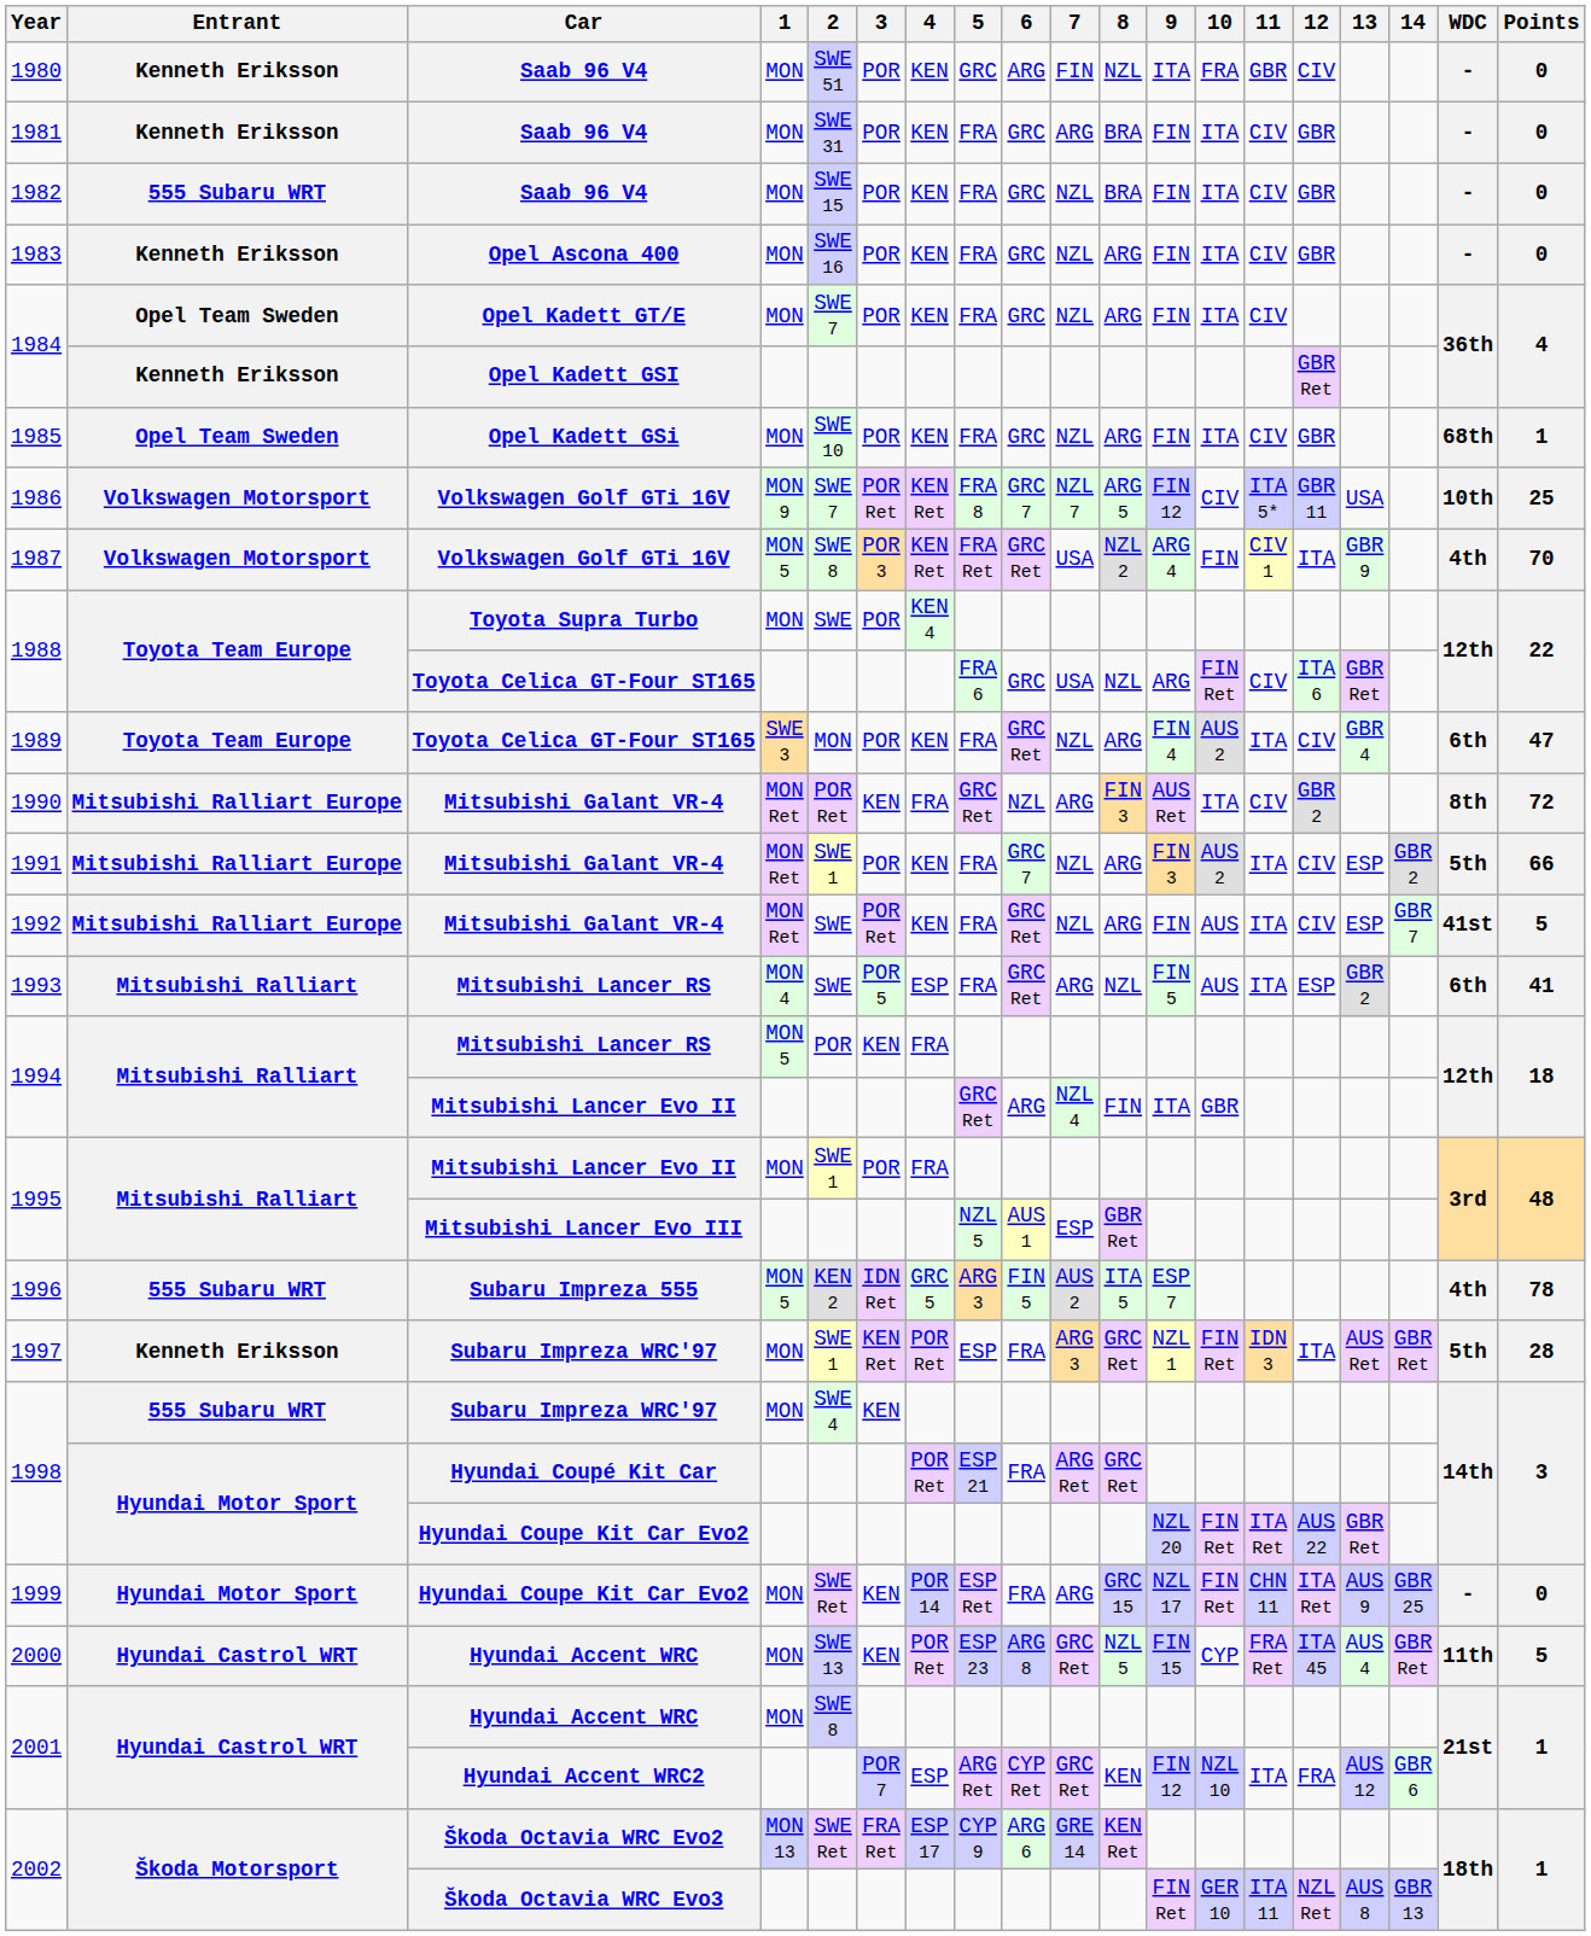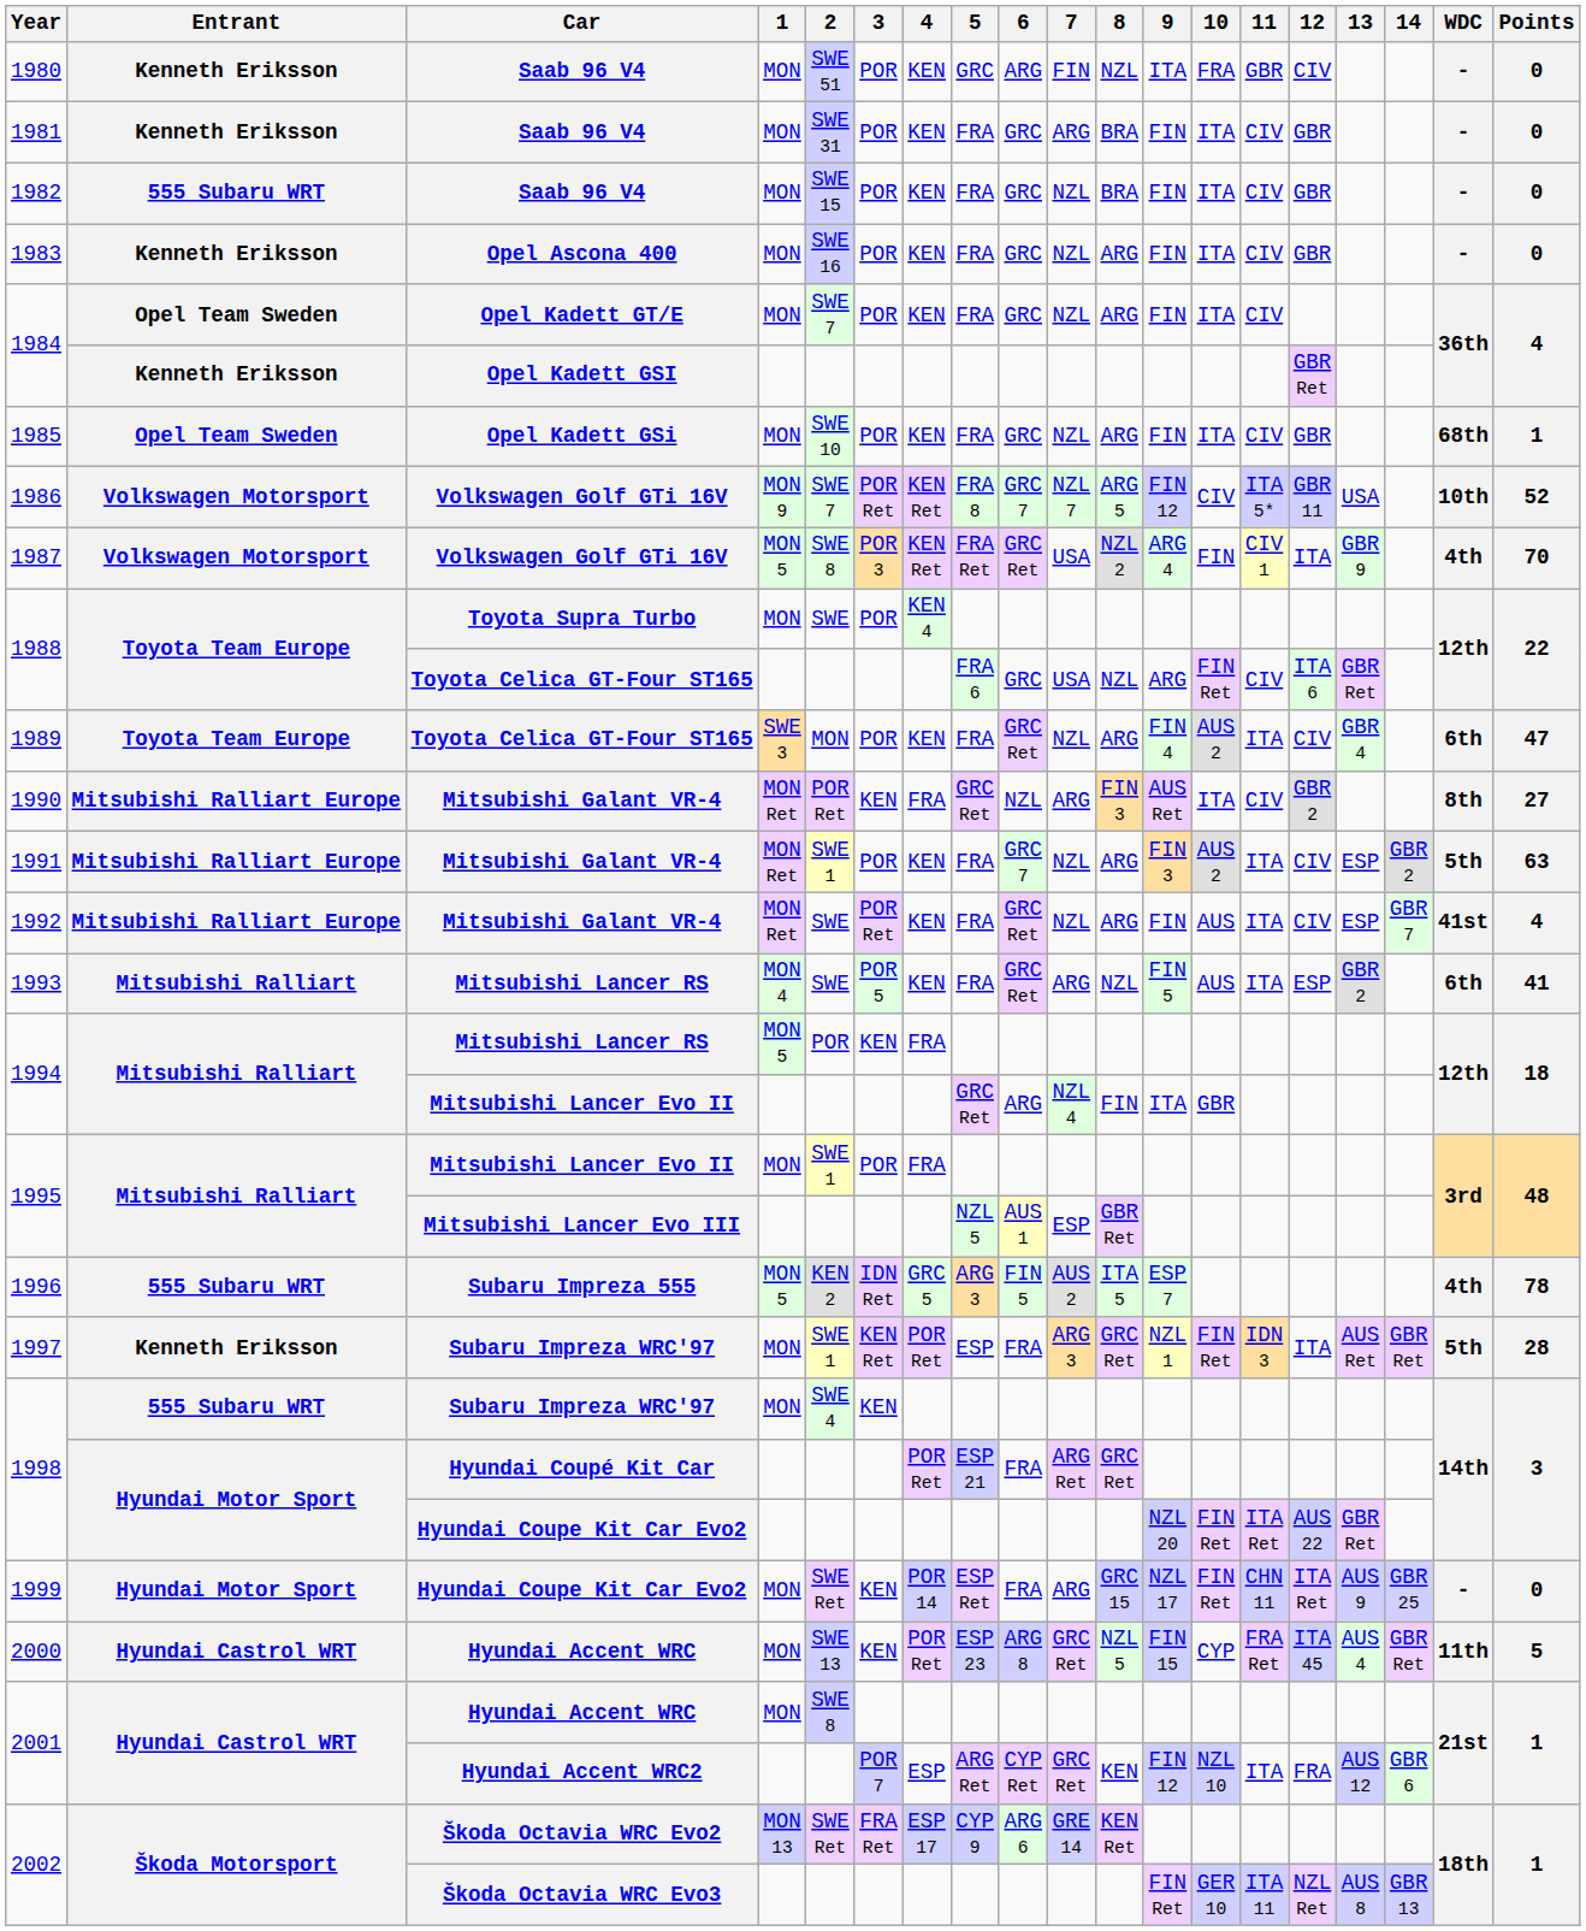1986 | Points: 25 -> 52
1990 | Points: 72 -> 27
1991 | Points: 66 -> 63
1992 | Points: 5 -> 4
1993 | 4: ESP -> KEN
